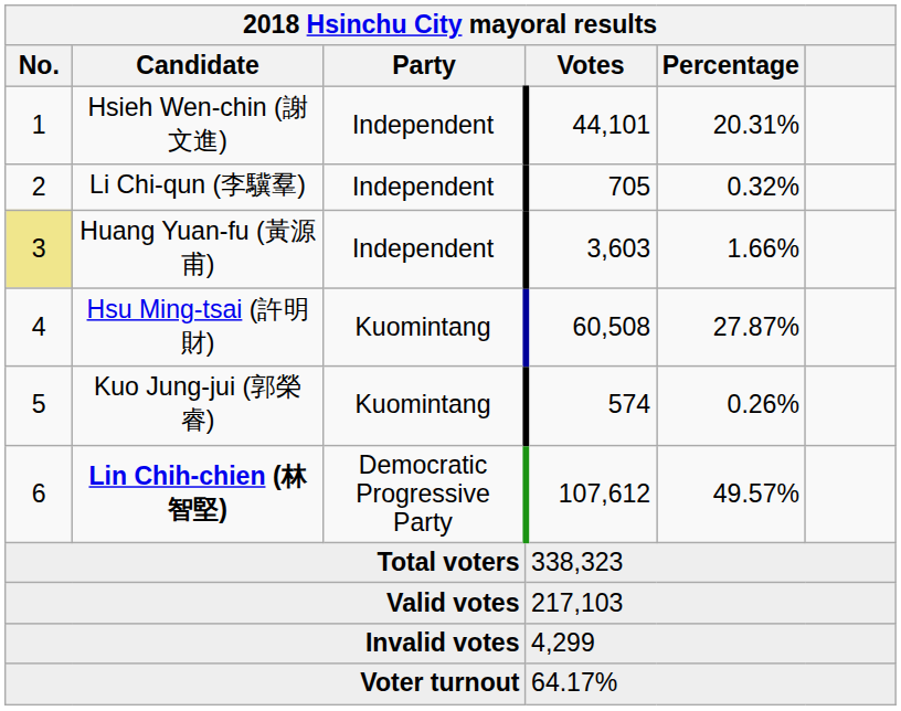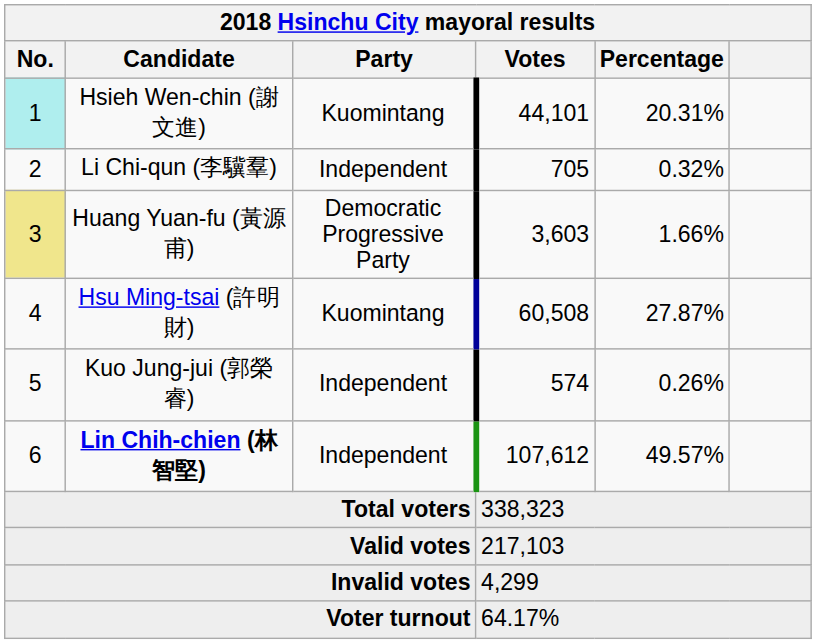Hsieh Wen-chin (謝文進) | No.: no background -> paleturquoise background
Hsieh Wen-chin (謝文進) | Party: Independent -> Kuomintang
Huang Yuan-fu (黃源甫) | Party: Independent -> Democratic Progressive Party
Kuo Jung-jui (郭榮睿) | Party: Kuomintang -> Independent
Lin Chih-chien (林智堅) | Party: Democratic Progressive Party -> Independent
